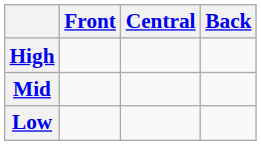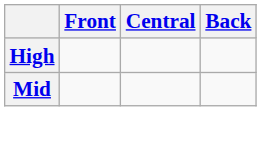- row: Low
